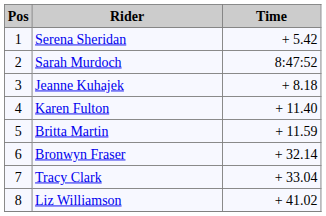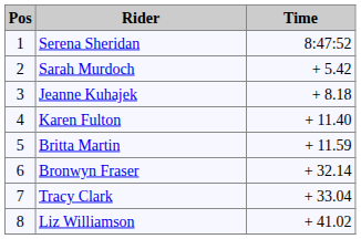Serena Sheridan | Time: + 5.42 -> 8:47:52
Sarah Murdoch | Time: 8:47:52 -> + 5.42
